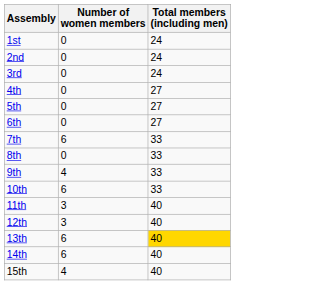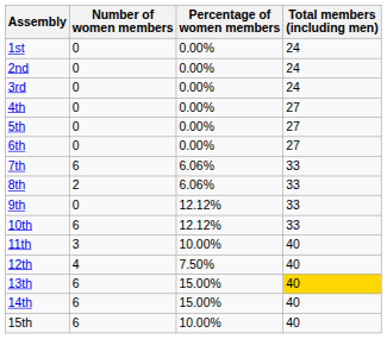+ column: Percentage of women members | 0.00% | 0.00% | 0.00% | 0.00% | 0.00% | 0.00% | 6.06% | 6.06% | 12.12% | 12.12% | 10.00% | 7.50% | 15.00% | 15.00% | 10.00%
8th | Number of women members: 0 -> 2
9th | Number of women members: 4 -> 0
12th | Number of women members: 3 -> 4
15th | Number of women members: 4 -> 6
